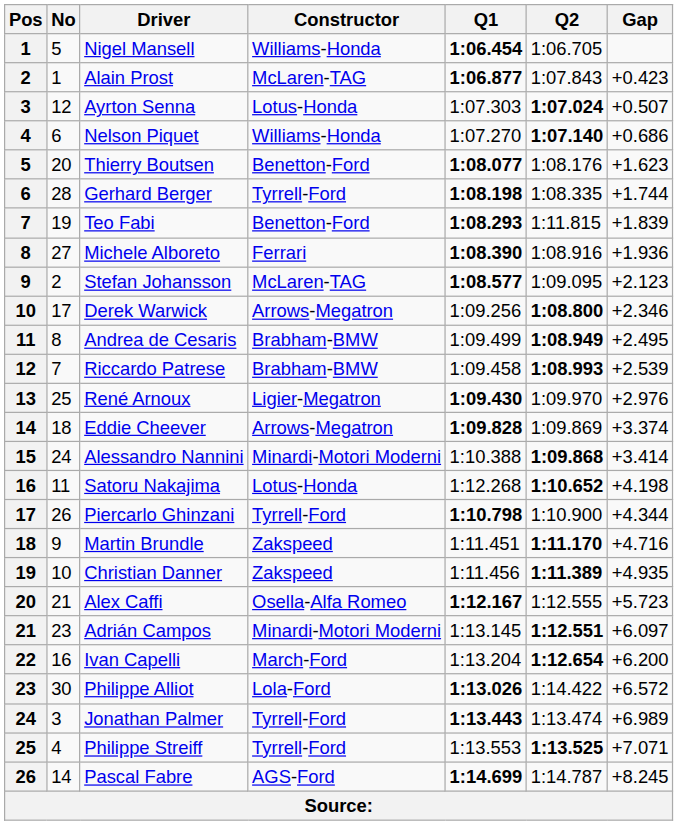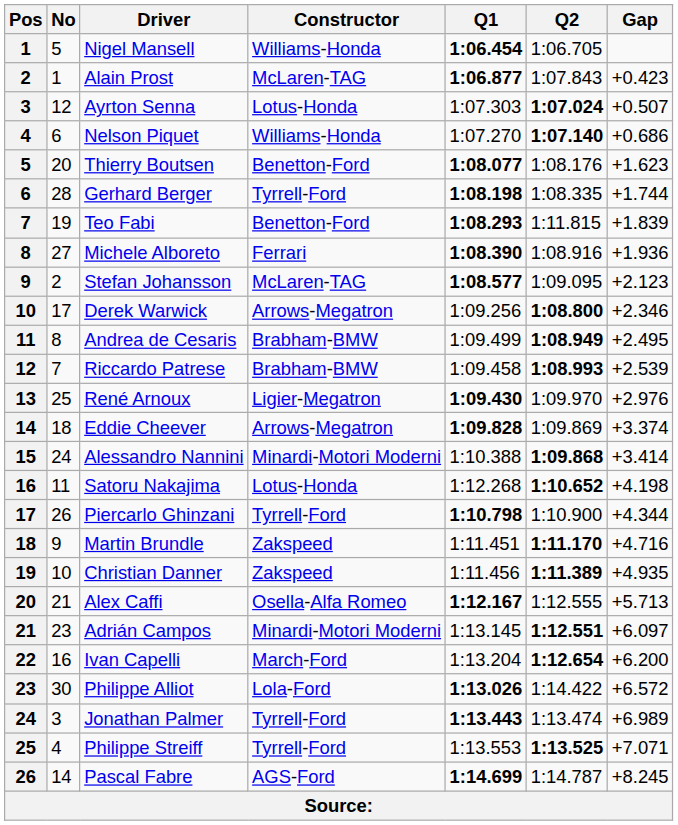Alex Caffi | Gap: +5.723 -> +5.713
